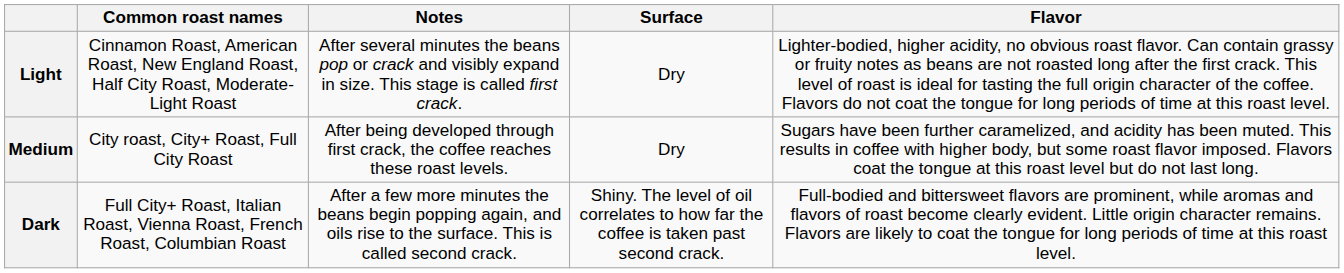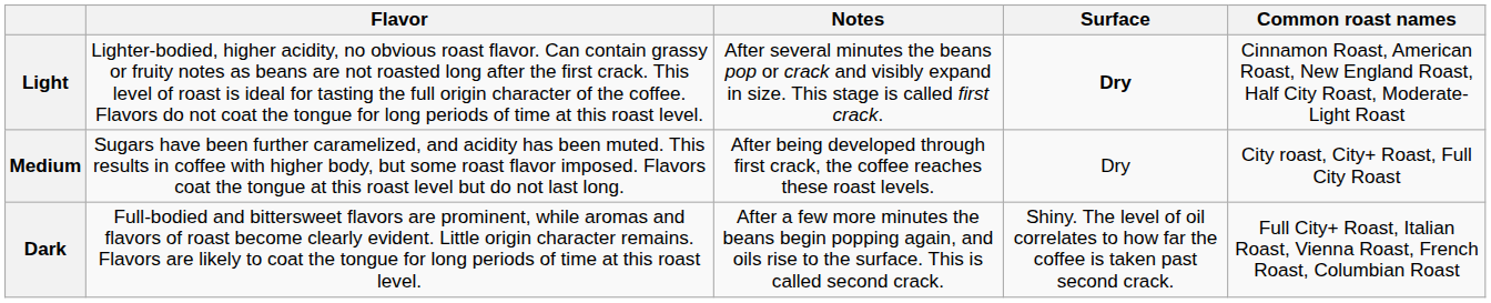columns swapped: Common roast names <-> Flavor
Light | Surface: normal -> bold
